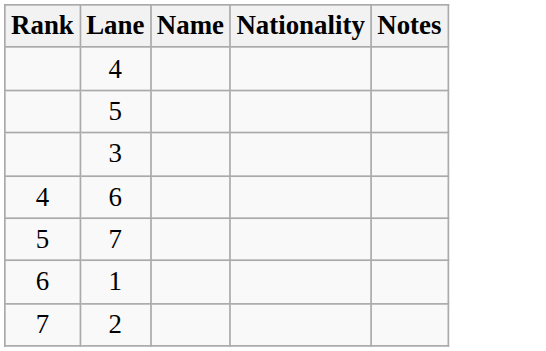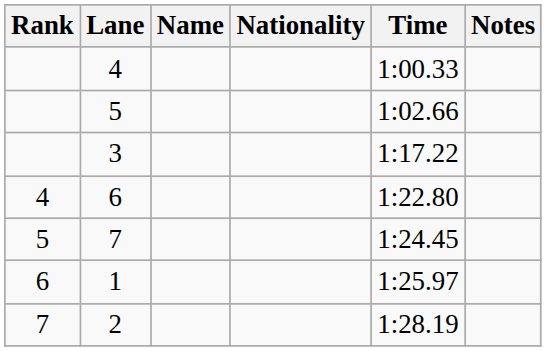+ column: Time | 1:00.33 | 1:02.66 | 1:17.22 | 1:22.80 | 1:24.45 | 1:25.97 | 1:28.19
